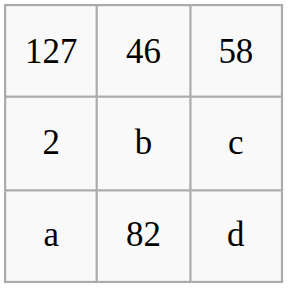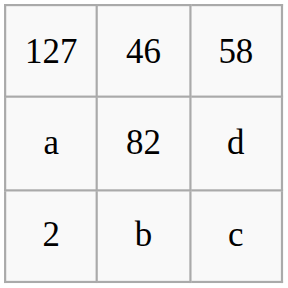rows swapped: 2 <-> a
